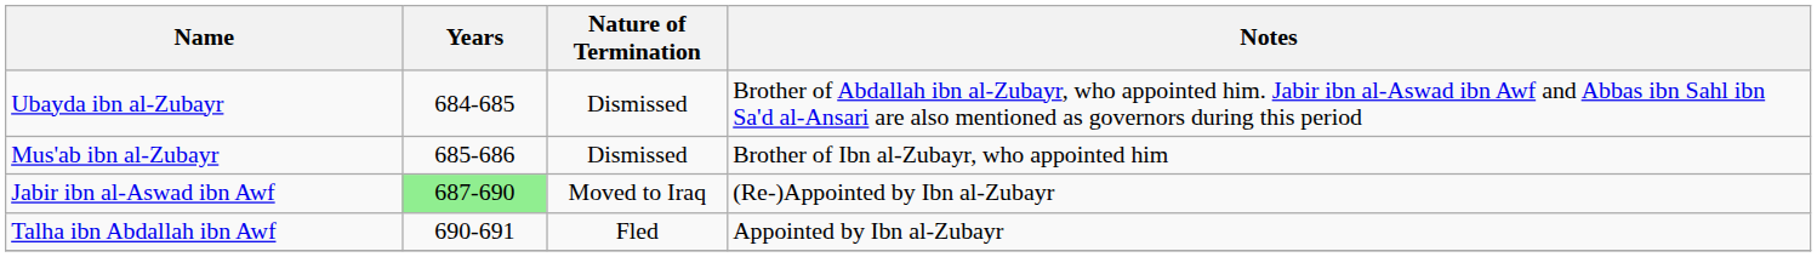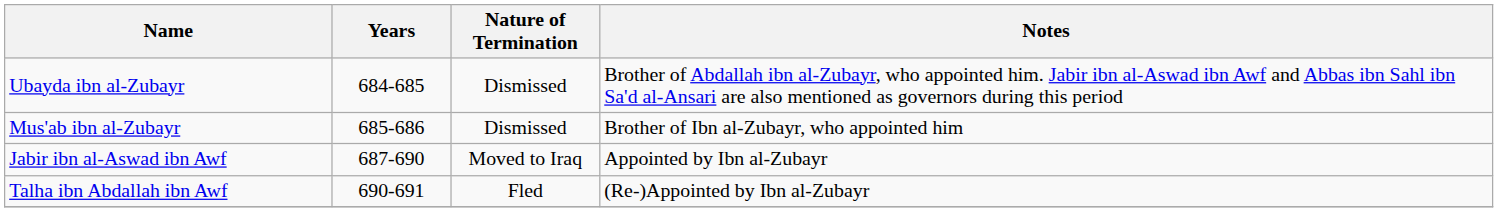Jabir ibn al-Aswad ibn Awf | Years: lightgreen background -> no background
Jabir ibn al-Aswad ibn Awf | Notes: (Re-)Appointed by Ibn al-Zubayr -> Appointed by Ibn al-Zubayr
Talha ibn Abdallah ibn Awf | Notes: Appointed by Ibn al-Zubayr -> (Re-)Appointed by Ibn al-Zubayr
